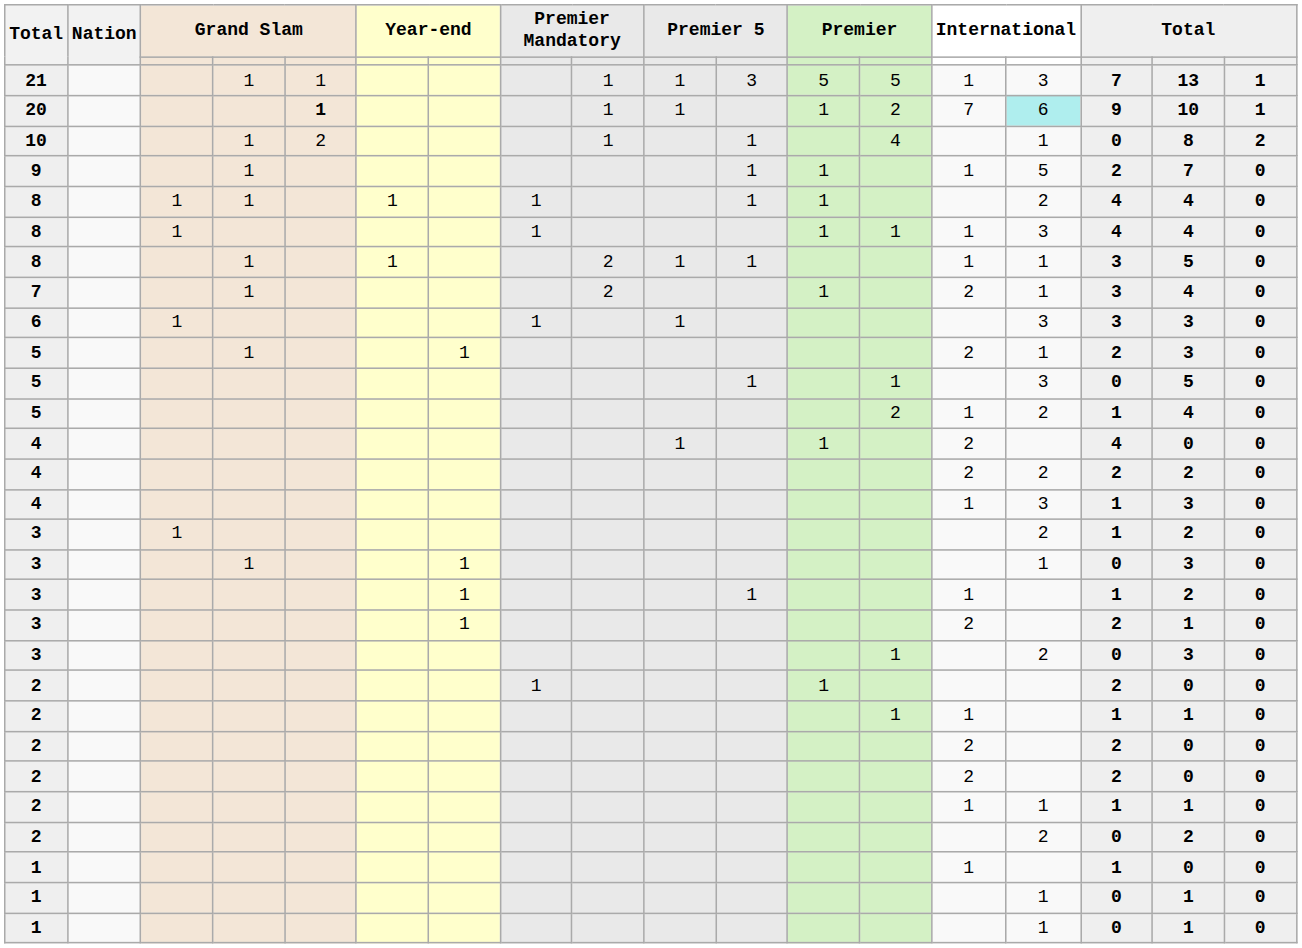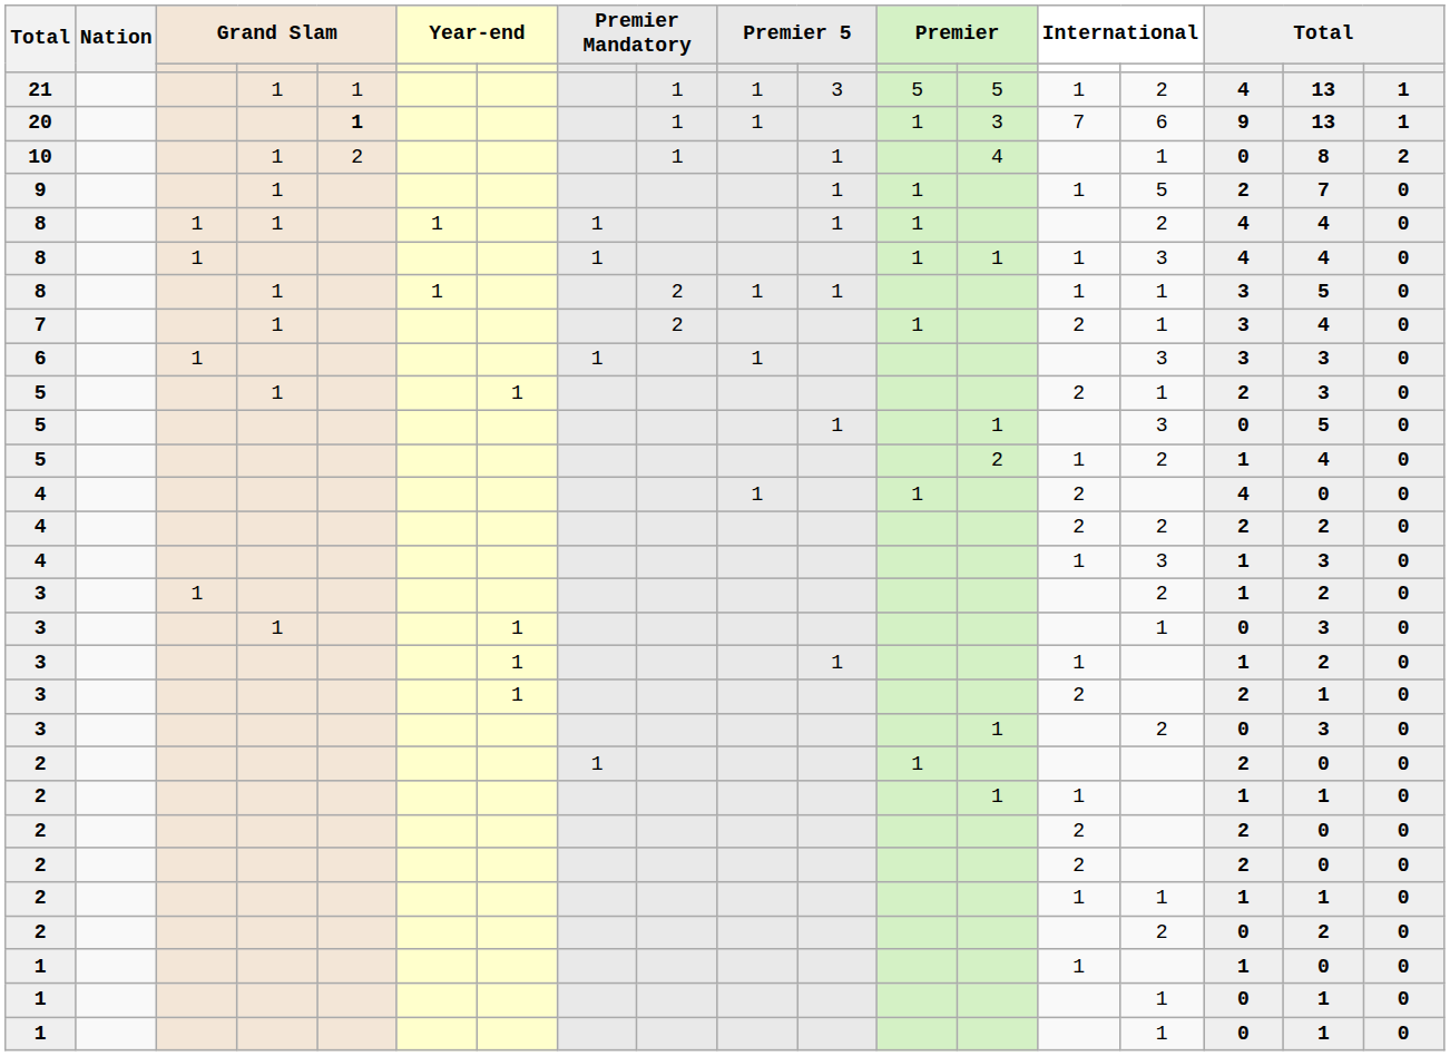21 | column 15: 3 -> 2
21 | column 16: 7 -> 4
20 | column 13: 2 -> 3
20 | column 15: paleturquoise background -> no background
20 | column 17: 10 -> 13
